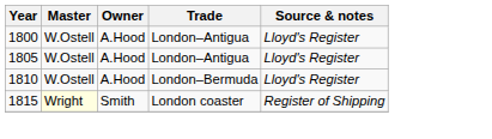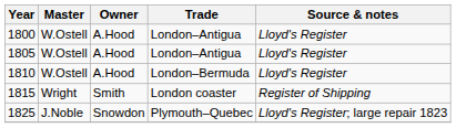1815 | Master: lightyellow background -> no background
+ row: 1825 | J.Noble | Snowdon | Plymouth–Quebec | Lloyd's Register; large repair 1823
